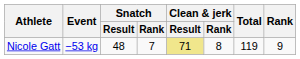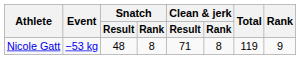Nicole Gatt | Snatch / Rank: 7 -> 8
Nicole Gatt | Clean & jerk / Result: khaki background -> no background
